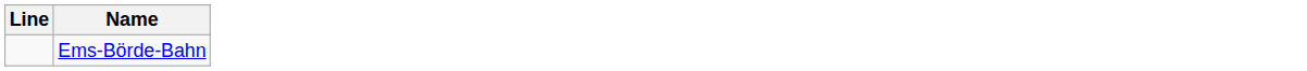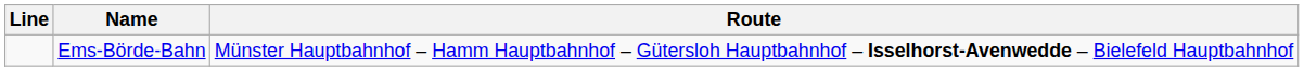+ column: Route | Münster Hauptbahnhof – Hamm Hauptbahnhof – Gütersloh Hauptbahnhof – Isselhorst-Avenwedde – Bielefeld Hauptbahnhof
